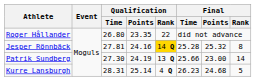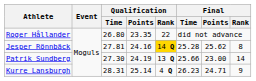Jesper Rönnbäck | Final / Points: 25.32 -> 25.62
Kurre Lansburgh | Final / Points: 24.68 -> 24.71
Kurre Lansburgh | Final / Rank: 5 -> 9
